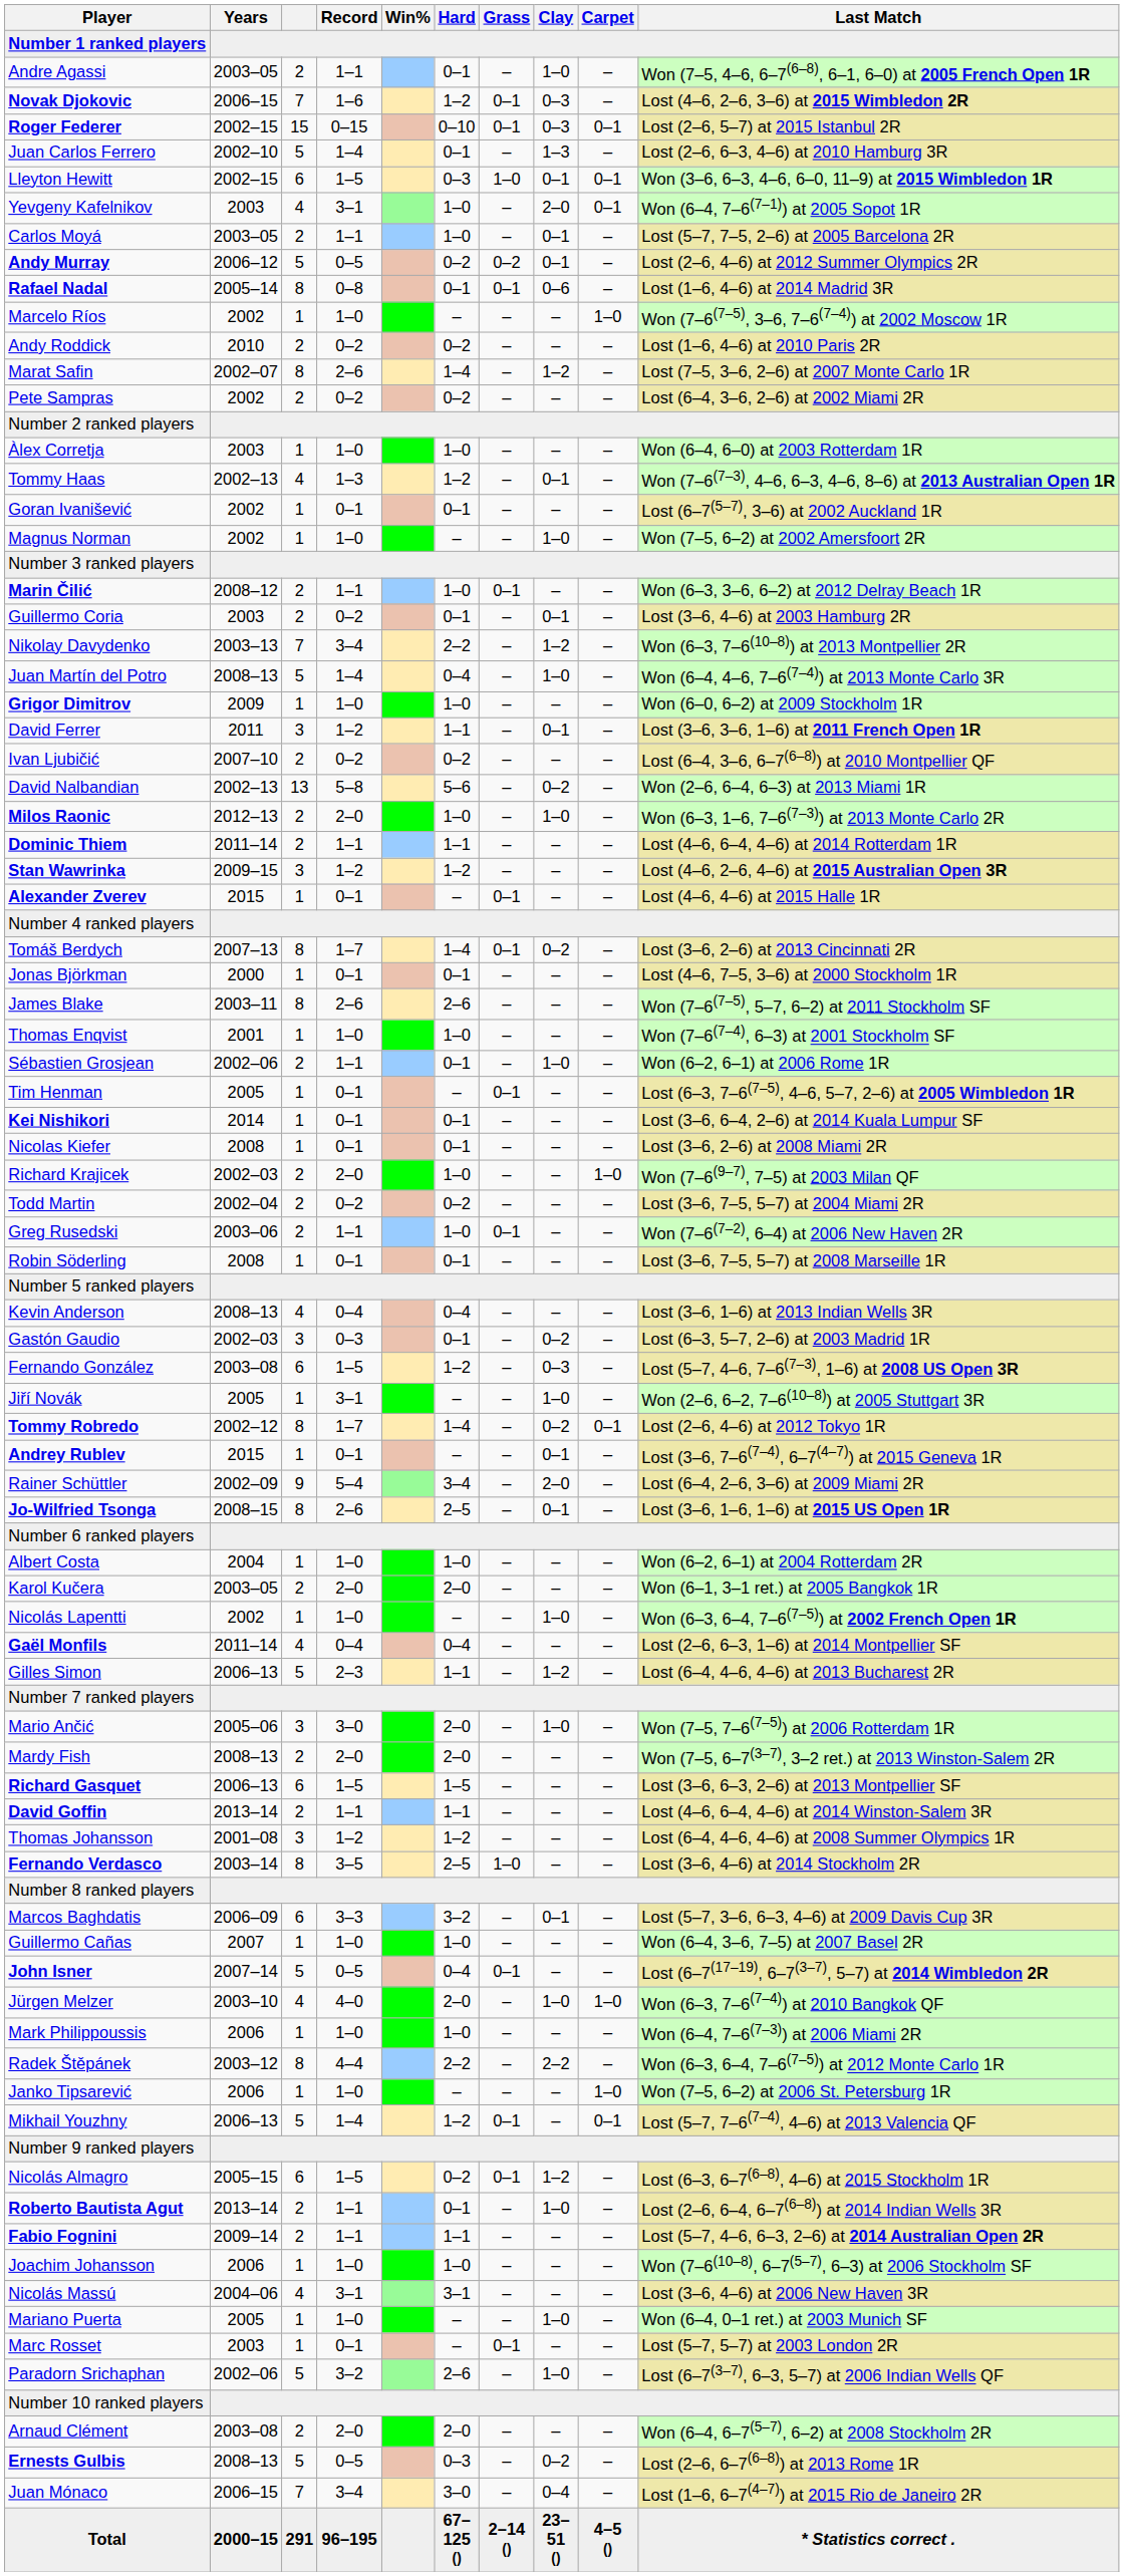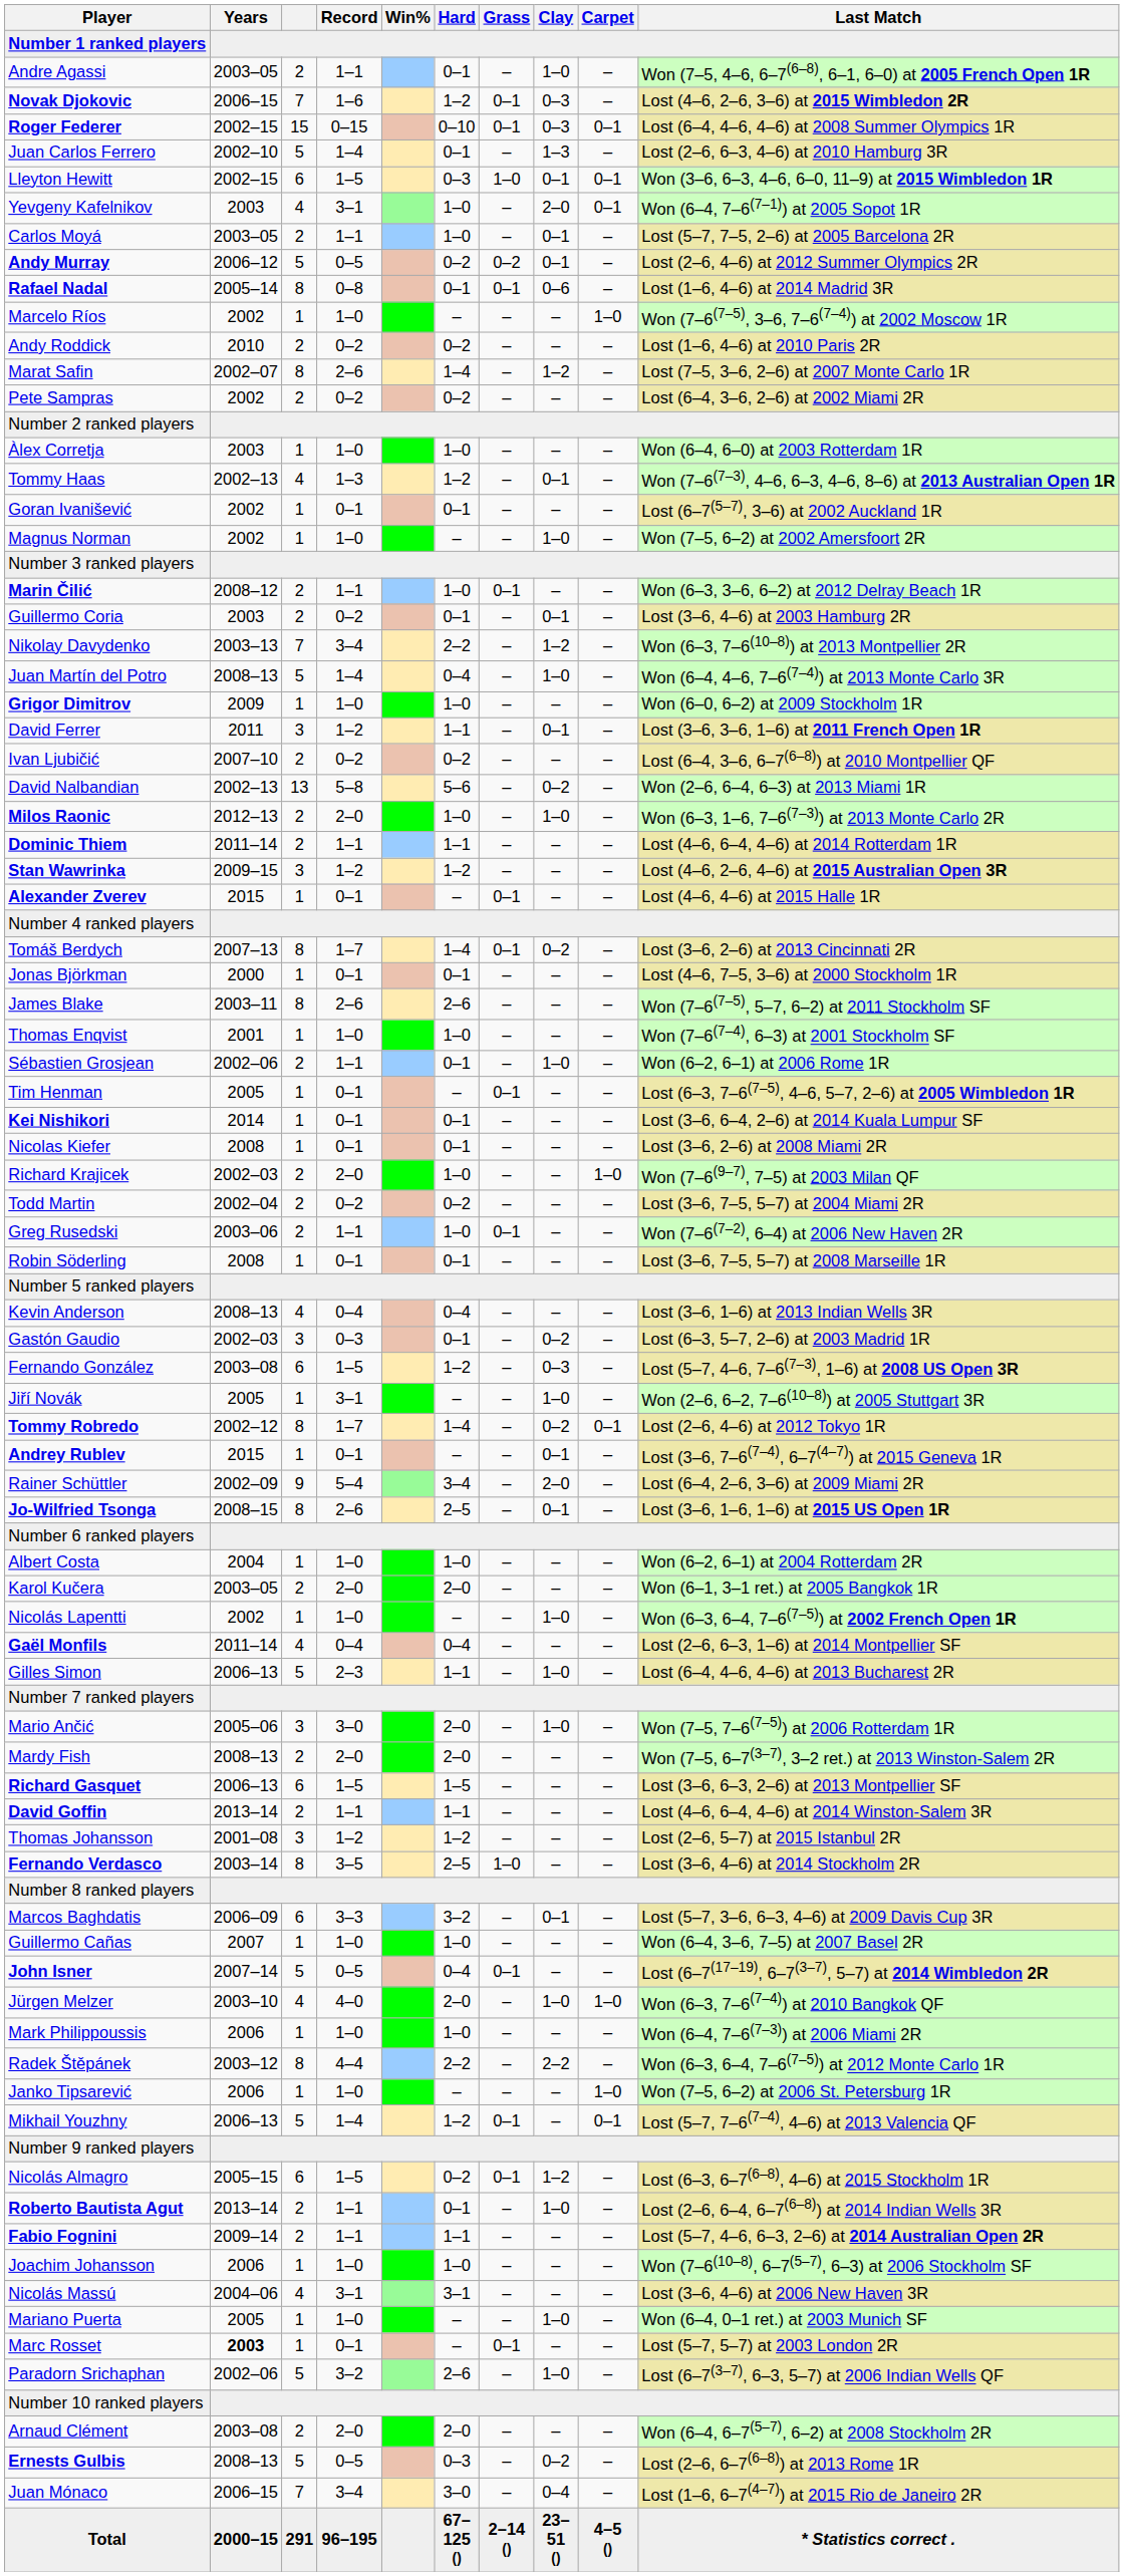Roger Federer | Last Match: Lost (2–6, 5–7) at 2015 Istanbul 2R -> Lost (6–4, 4–6, 4–6) at 2008 Summer Olympics 1R
Gilles Simon | Clay: 1–2 -> 1–0
Thomas Johansson | Last Match: Lost (6–4, 4–6, 4–6) at 2008 Summer Olympics 1R -> Lost (2–6, 5–7) at 2015 Istanbul 2R
Marc Rosset | Years: normal -> bold
